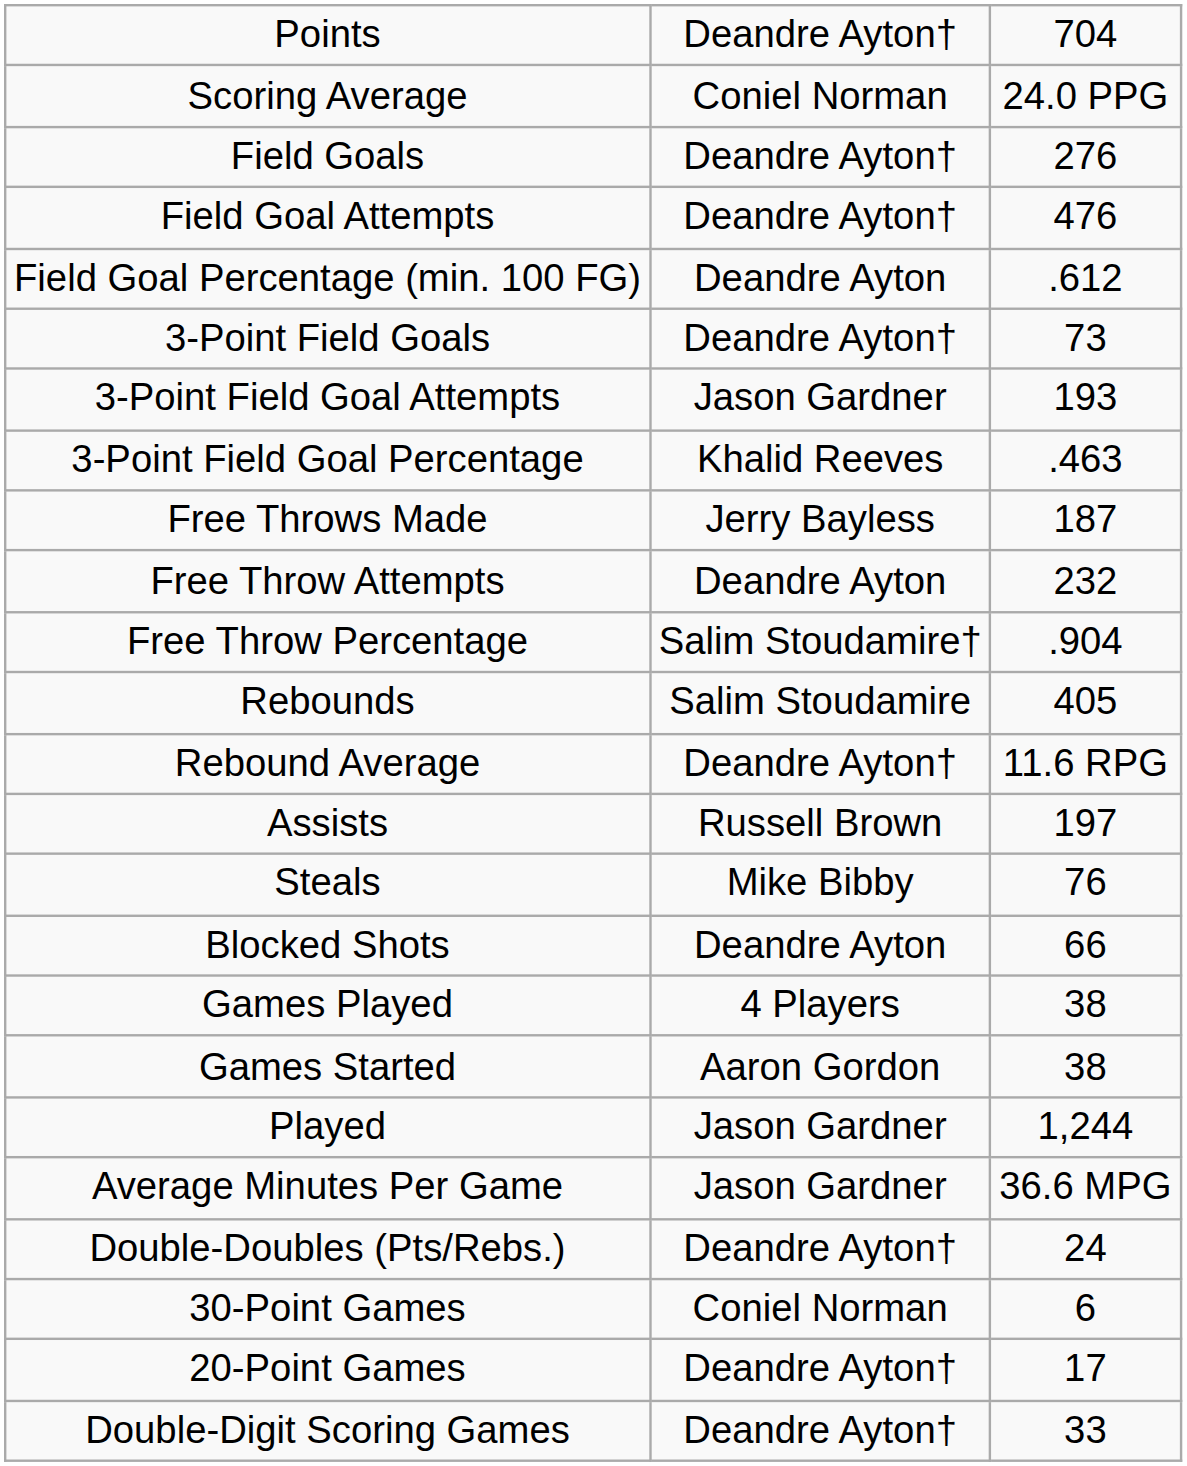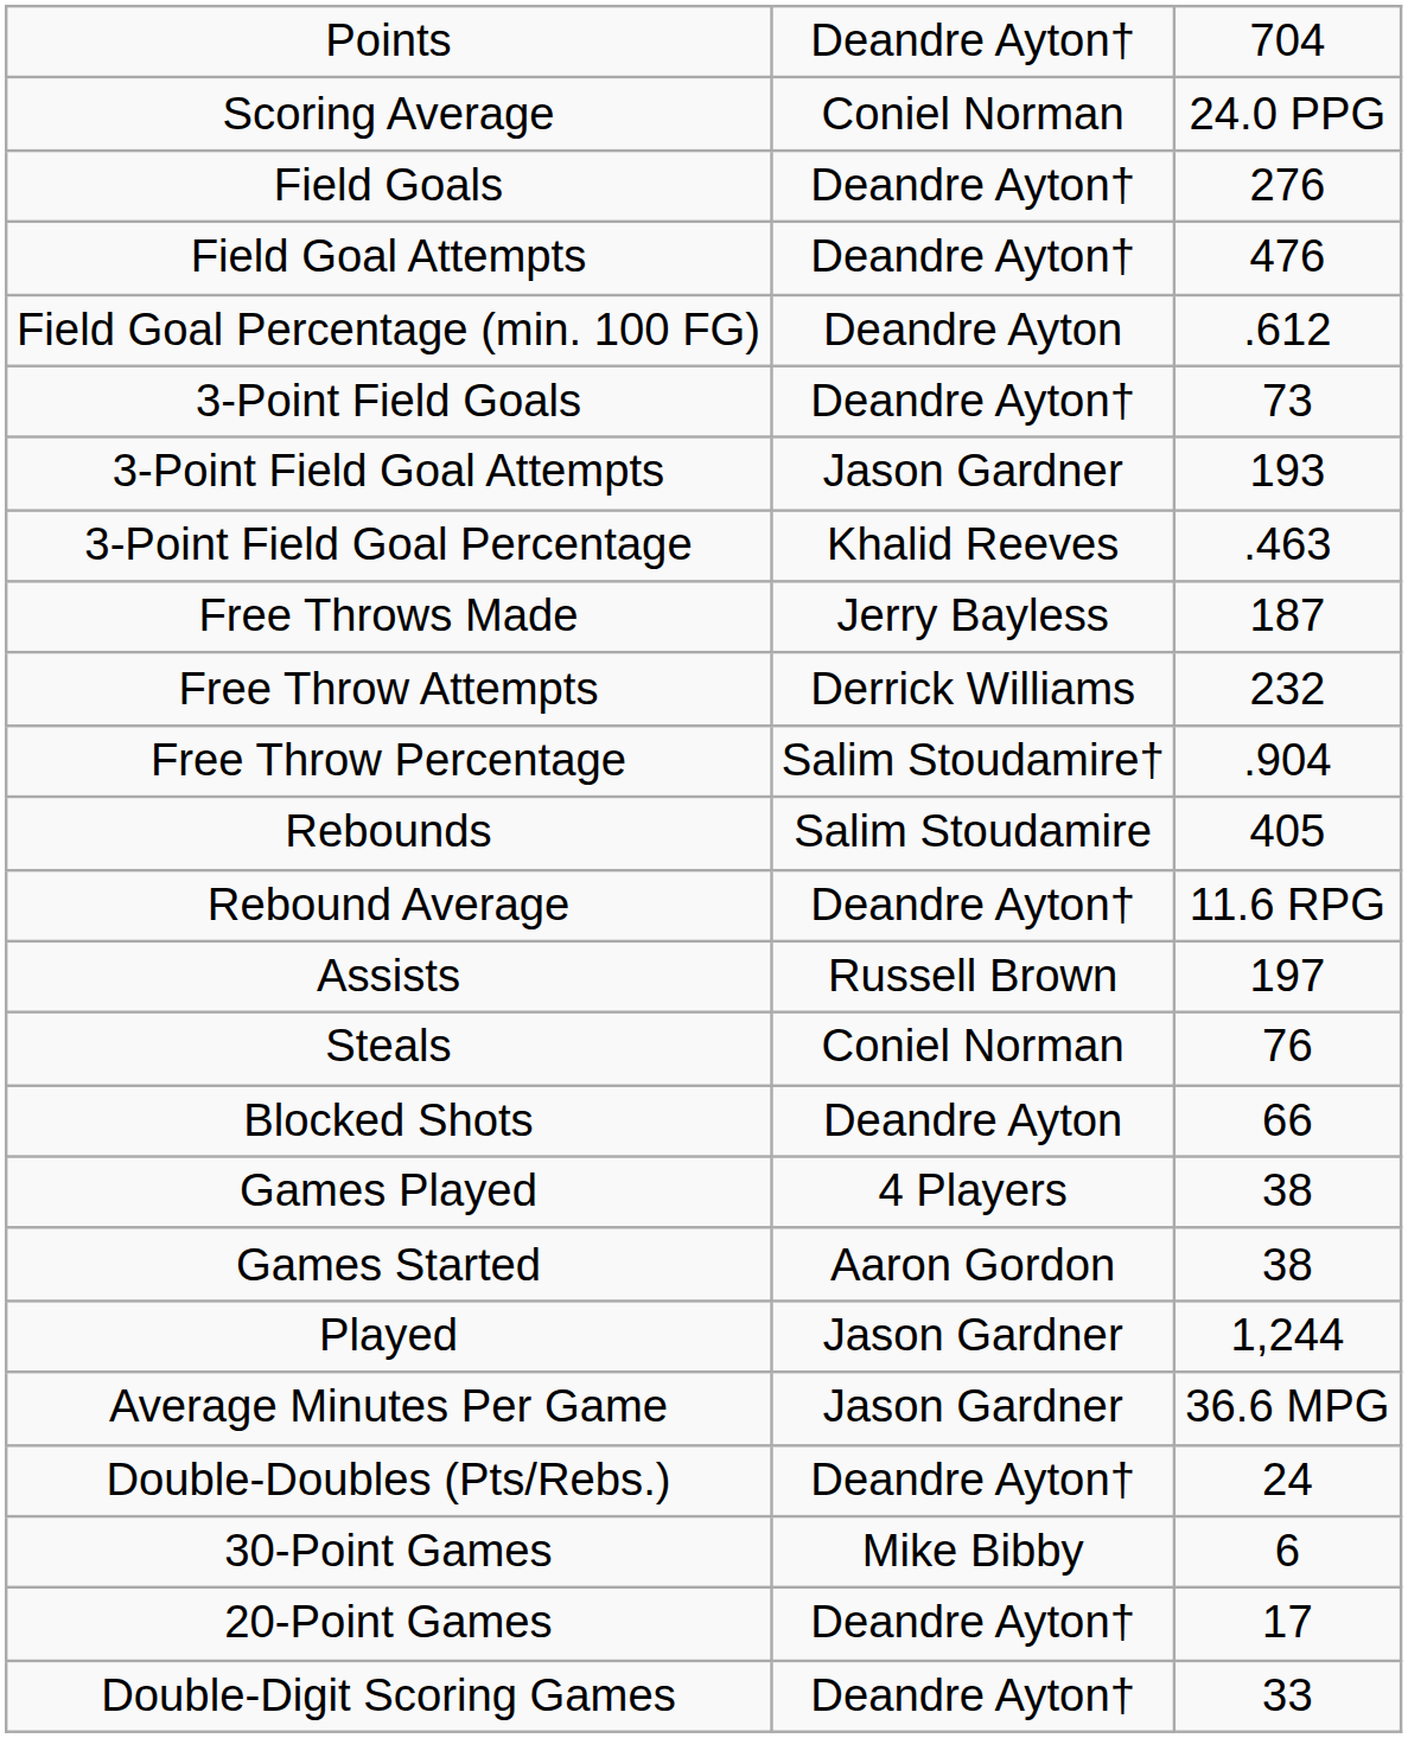Free Throw Attempts | column 2: Deandre Ayton -> Derrick Williams
Steals | column 2: Mike Bibby -> Coniel Norman
30-Point Games | column 2: Coniel Norman -> Mike Bibby
